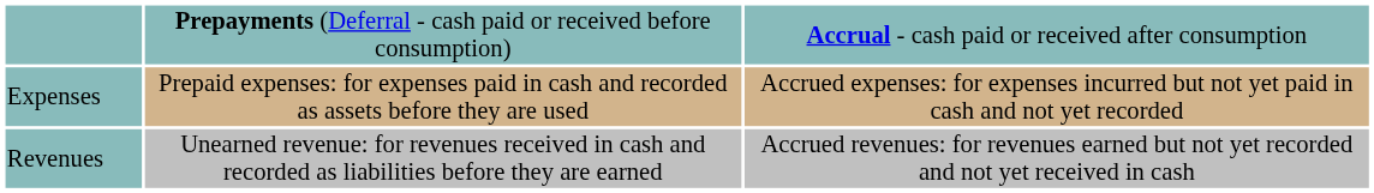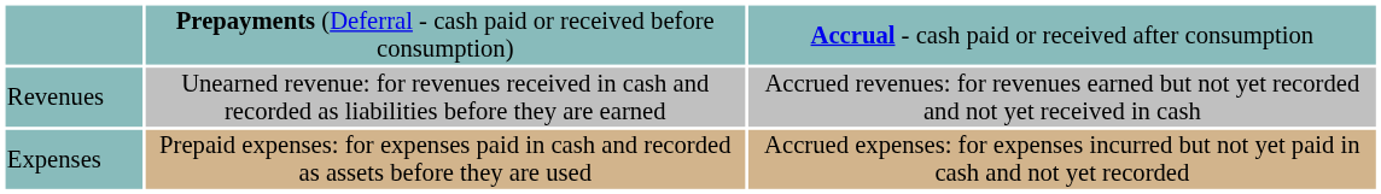rows swapped: Expenses <-> Revenues
